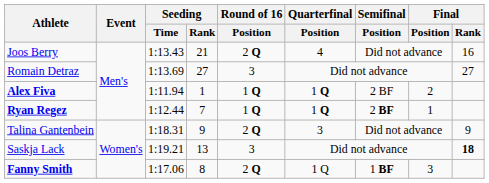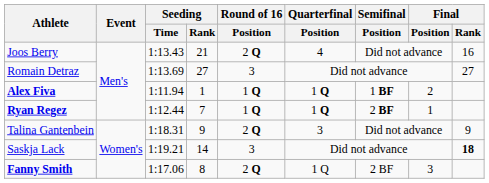Alex Fiva | Semifinal / Position: 2 BF -> 1 BF
Saskja Lack | Seeding / Rank: 13 -> 14
Fanny Smith | Semifinal / Position: 1 BF -> 2 BF
